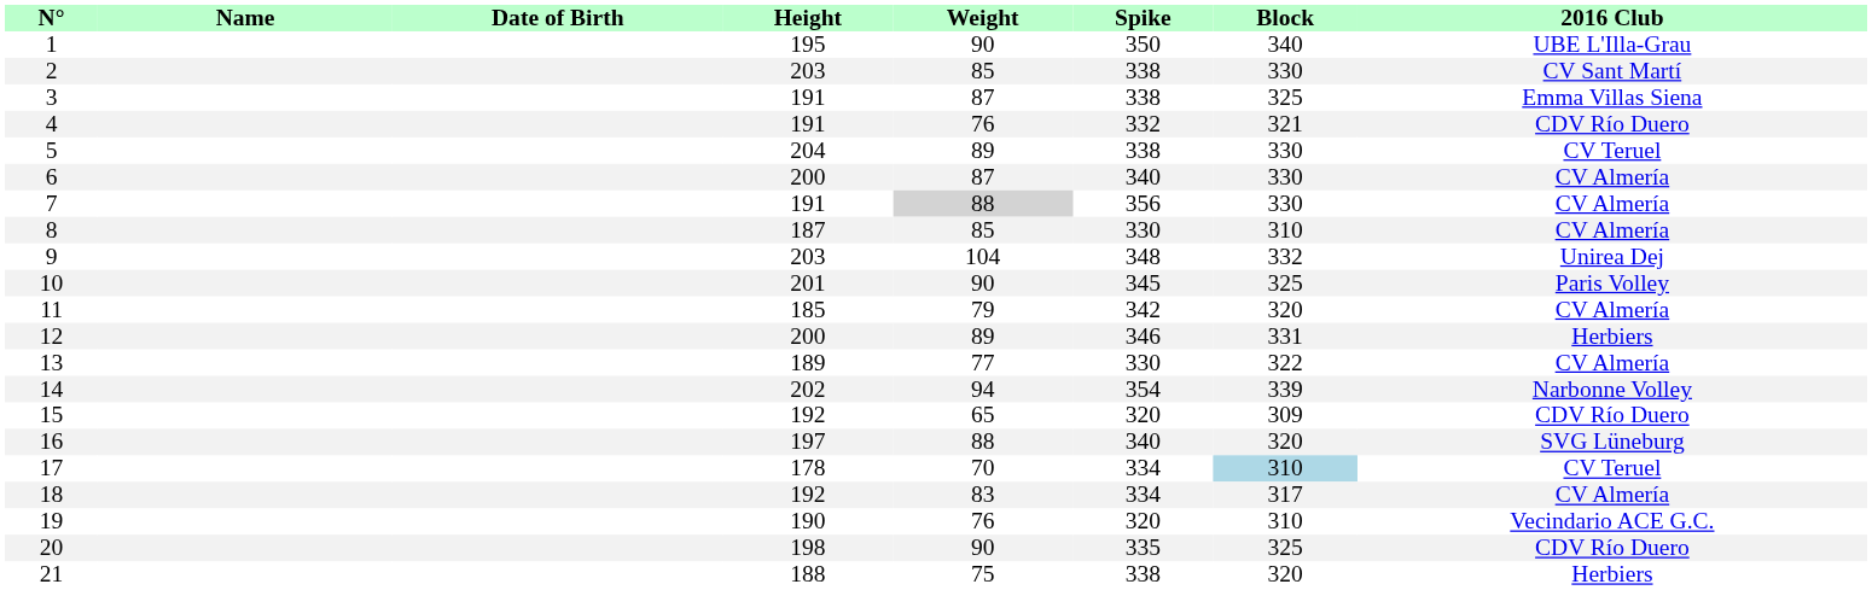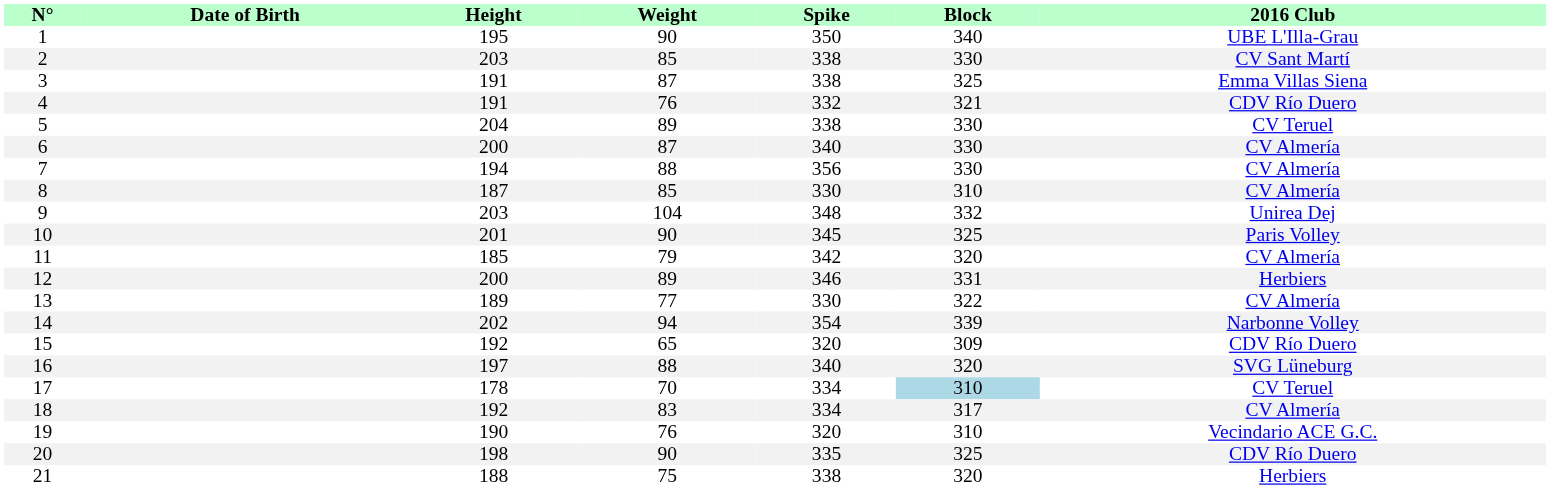- column: Name
7 | Height: 191 -> 194
7 | Weight: lightgrey background -> no background
